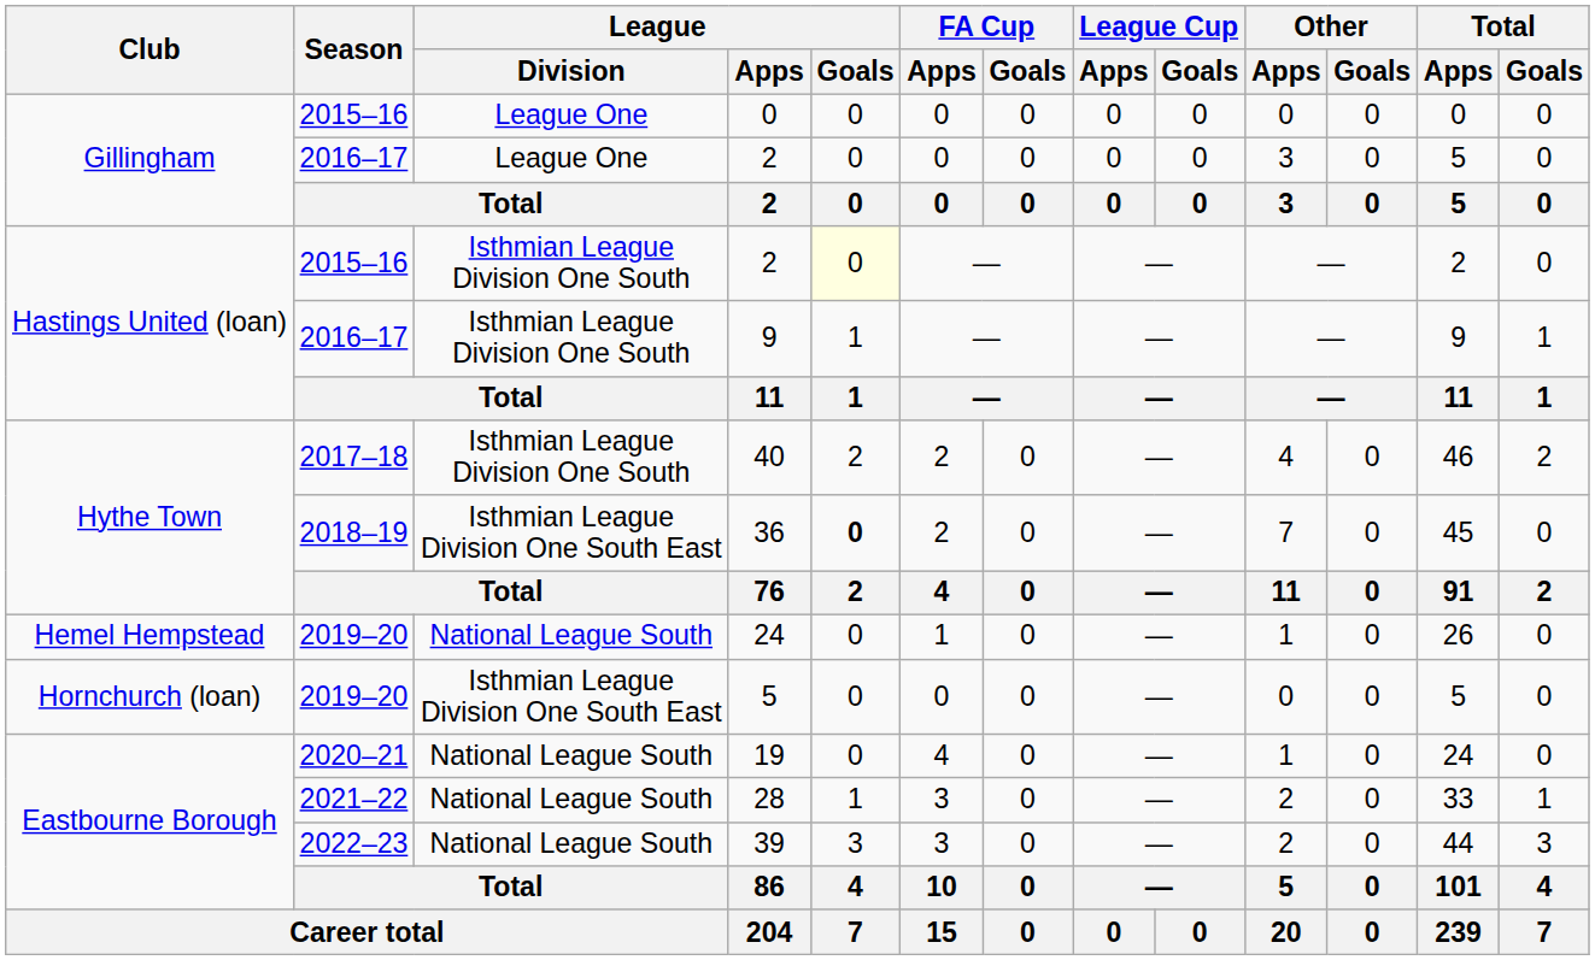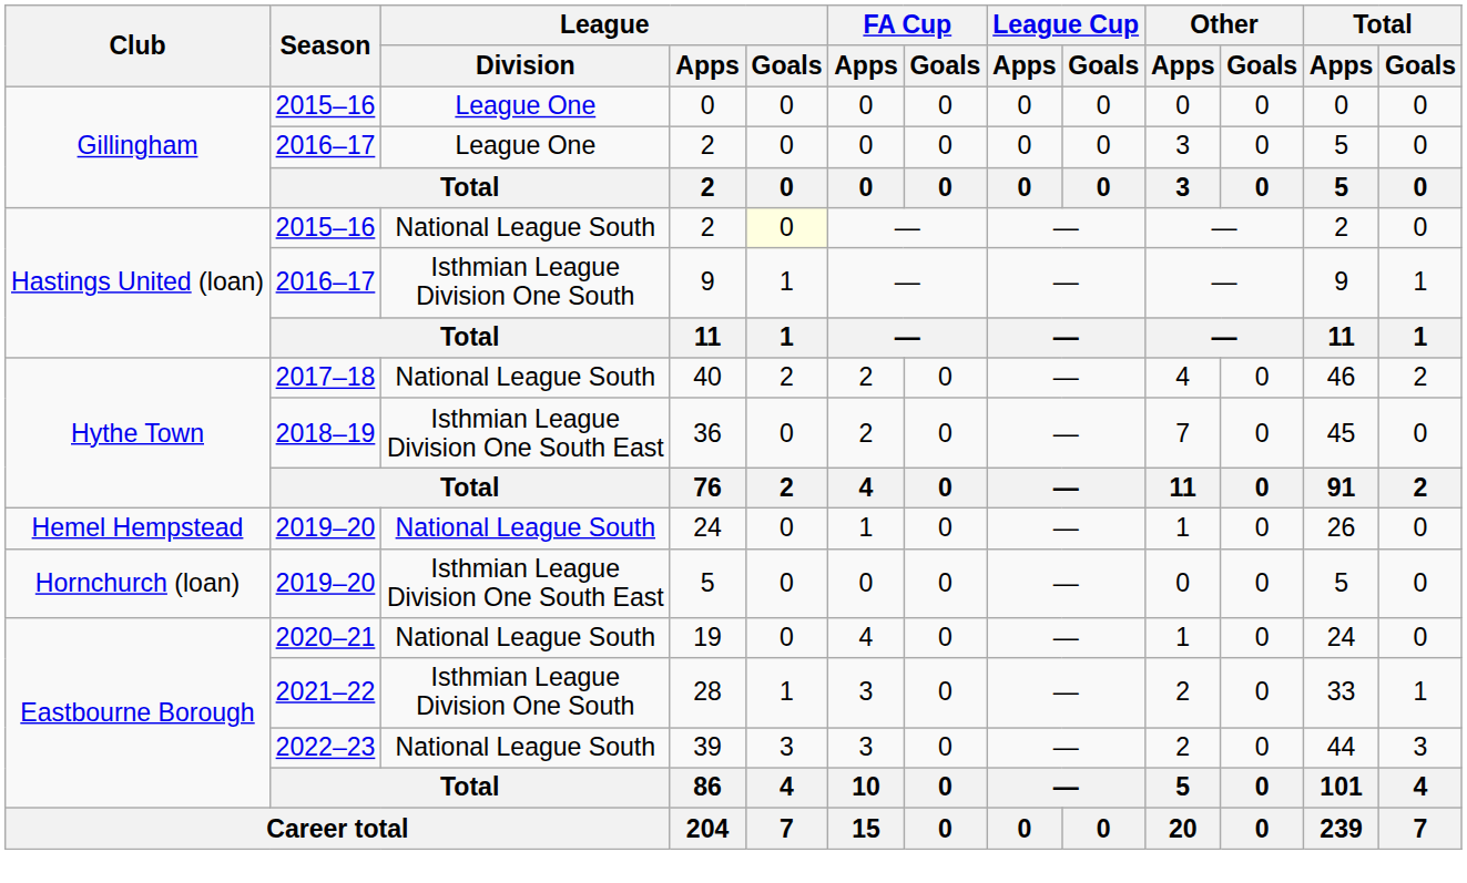2015–16 / 2 | League / Division: Isthmian League Division One South -> National League South
40 | League / Division: Isthmian League Division One South -> National League South
36 | League / Goals: bold -> normal
28 | League / Division: National League South -> Isthmian League Division One South
